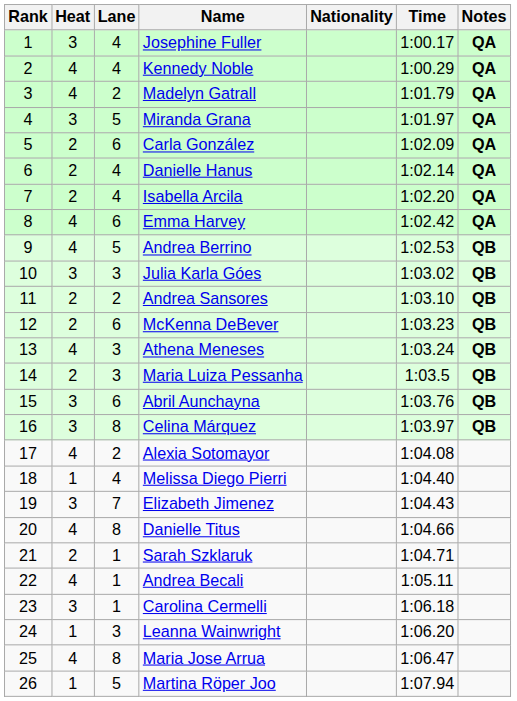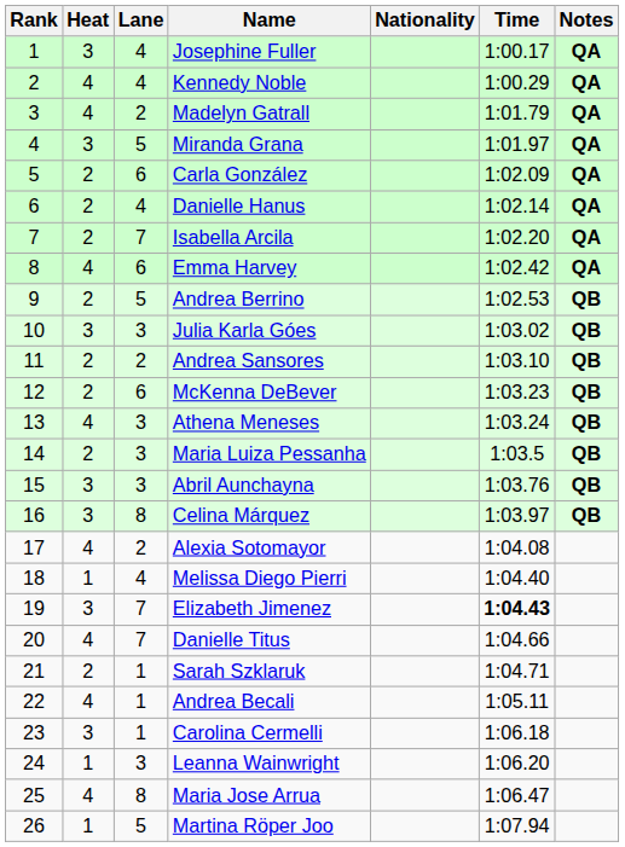Isabella Arcila | Lane: 4 -> 7
Andrea Berrino | Heat: 4 -> 2
Abril Aunchayna | Lane: 6 -> 3
Elizabeth Jimenez | Time: normal -> bold
Danielle Titus | Lane: 8 -> 7
